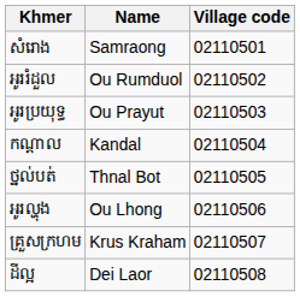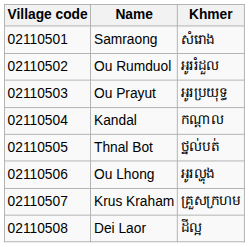columns swapped: Village code <-> Khmer
